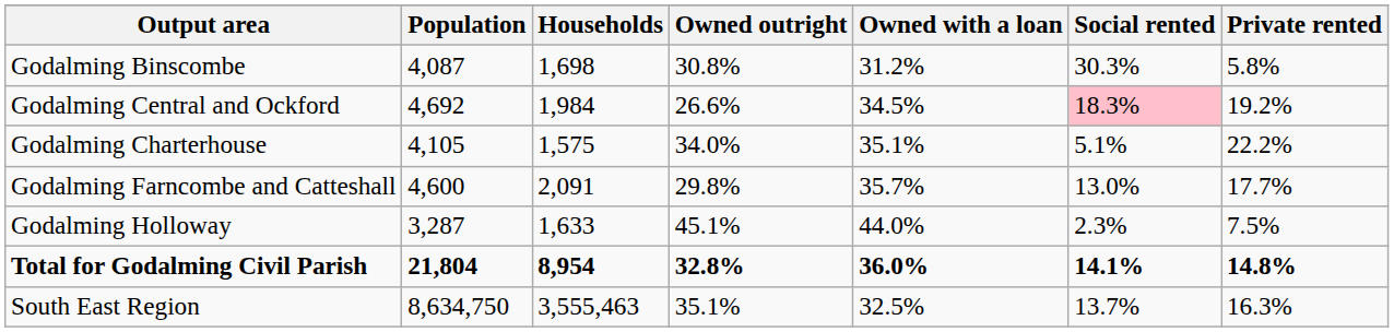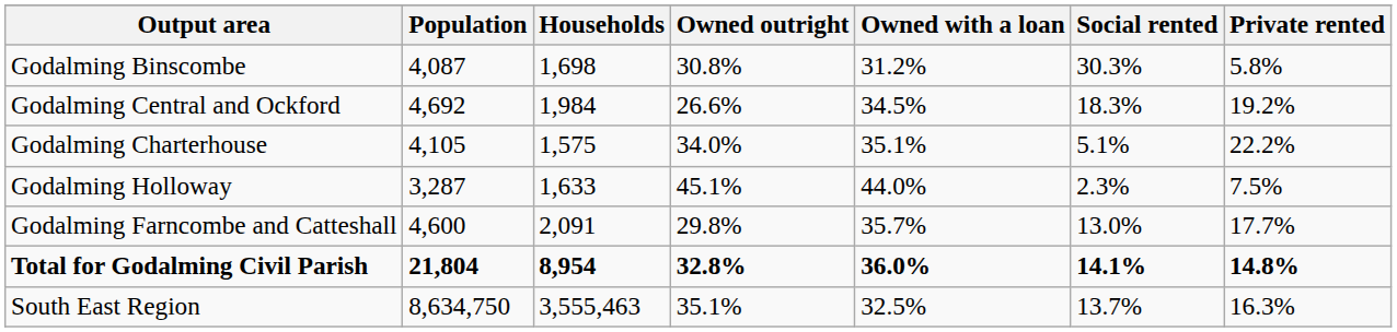Godalming Central and Ockford | Social rented: pink background -> no background
rows swapped: Godalming Farncombe and Catteshall <-> Godalming Holloway
